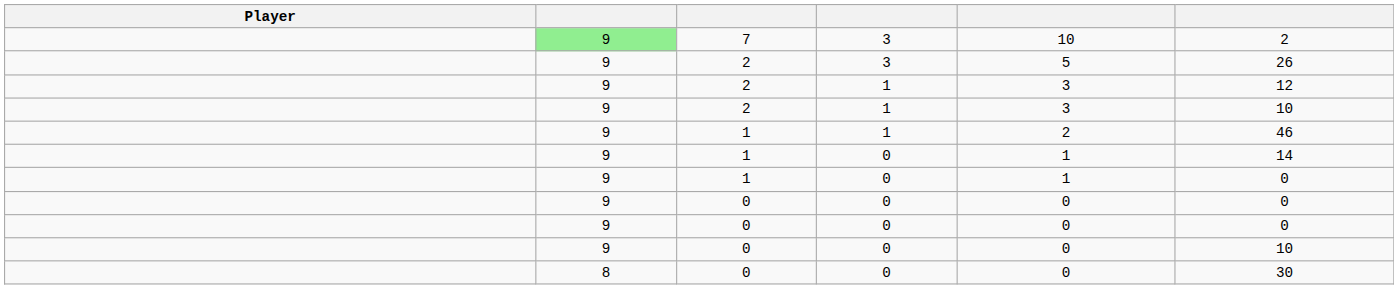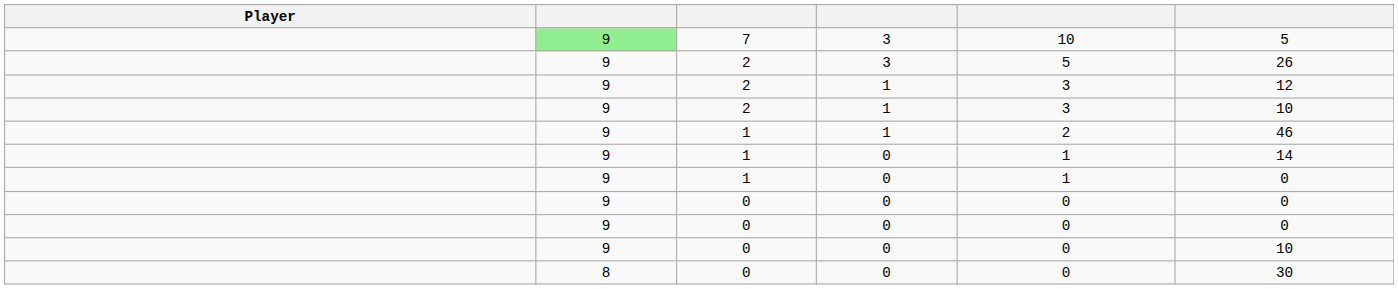7 | column 6: 2 -> 5
